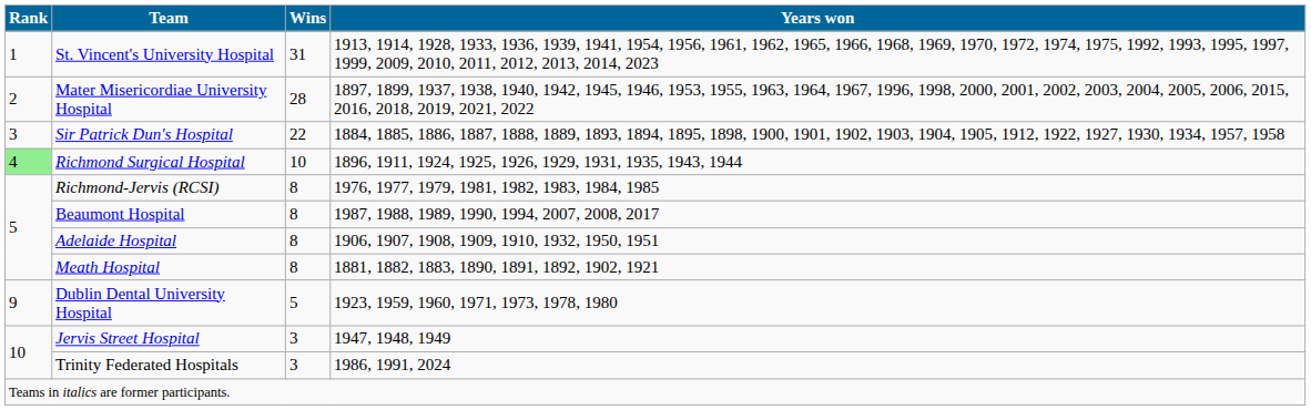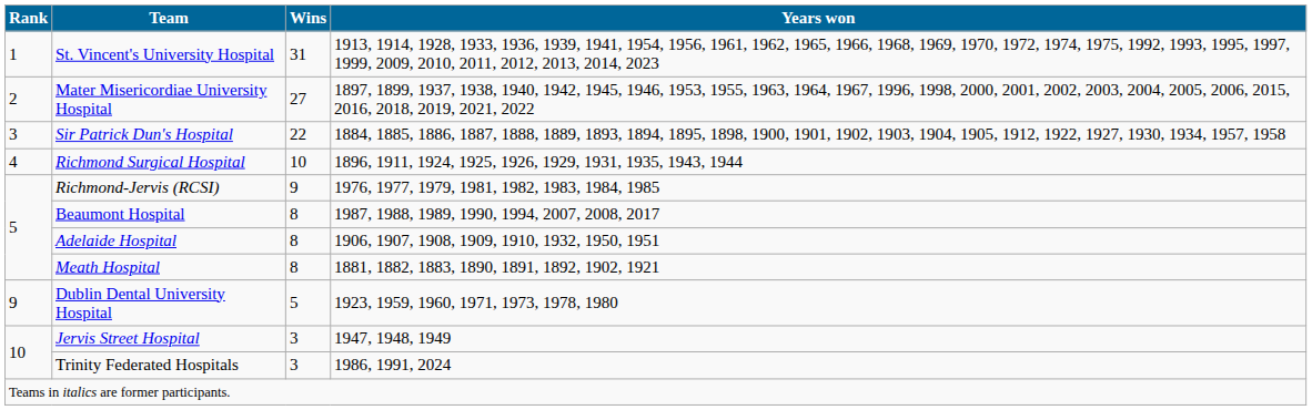Mater Misericordiae University Hospital | Wins: 28 -> 27
Richmond Surgical Hospital | Rank: lightgreen background -> no background
Richmond-Jervis (RCSI) | Wins: 8 -> 9
